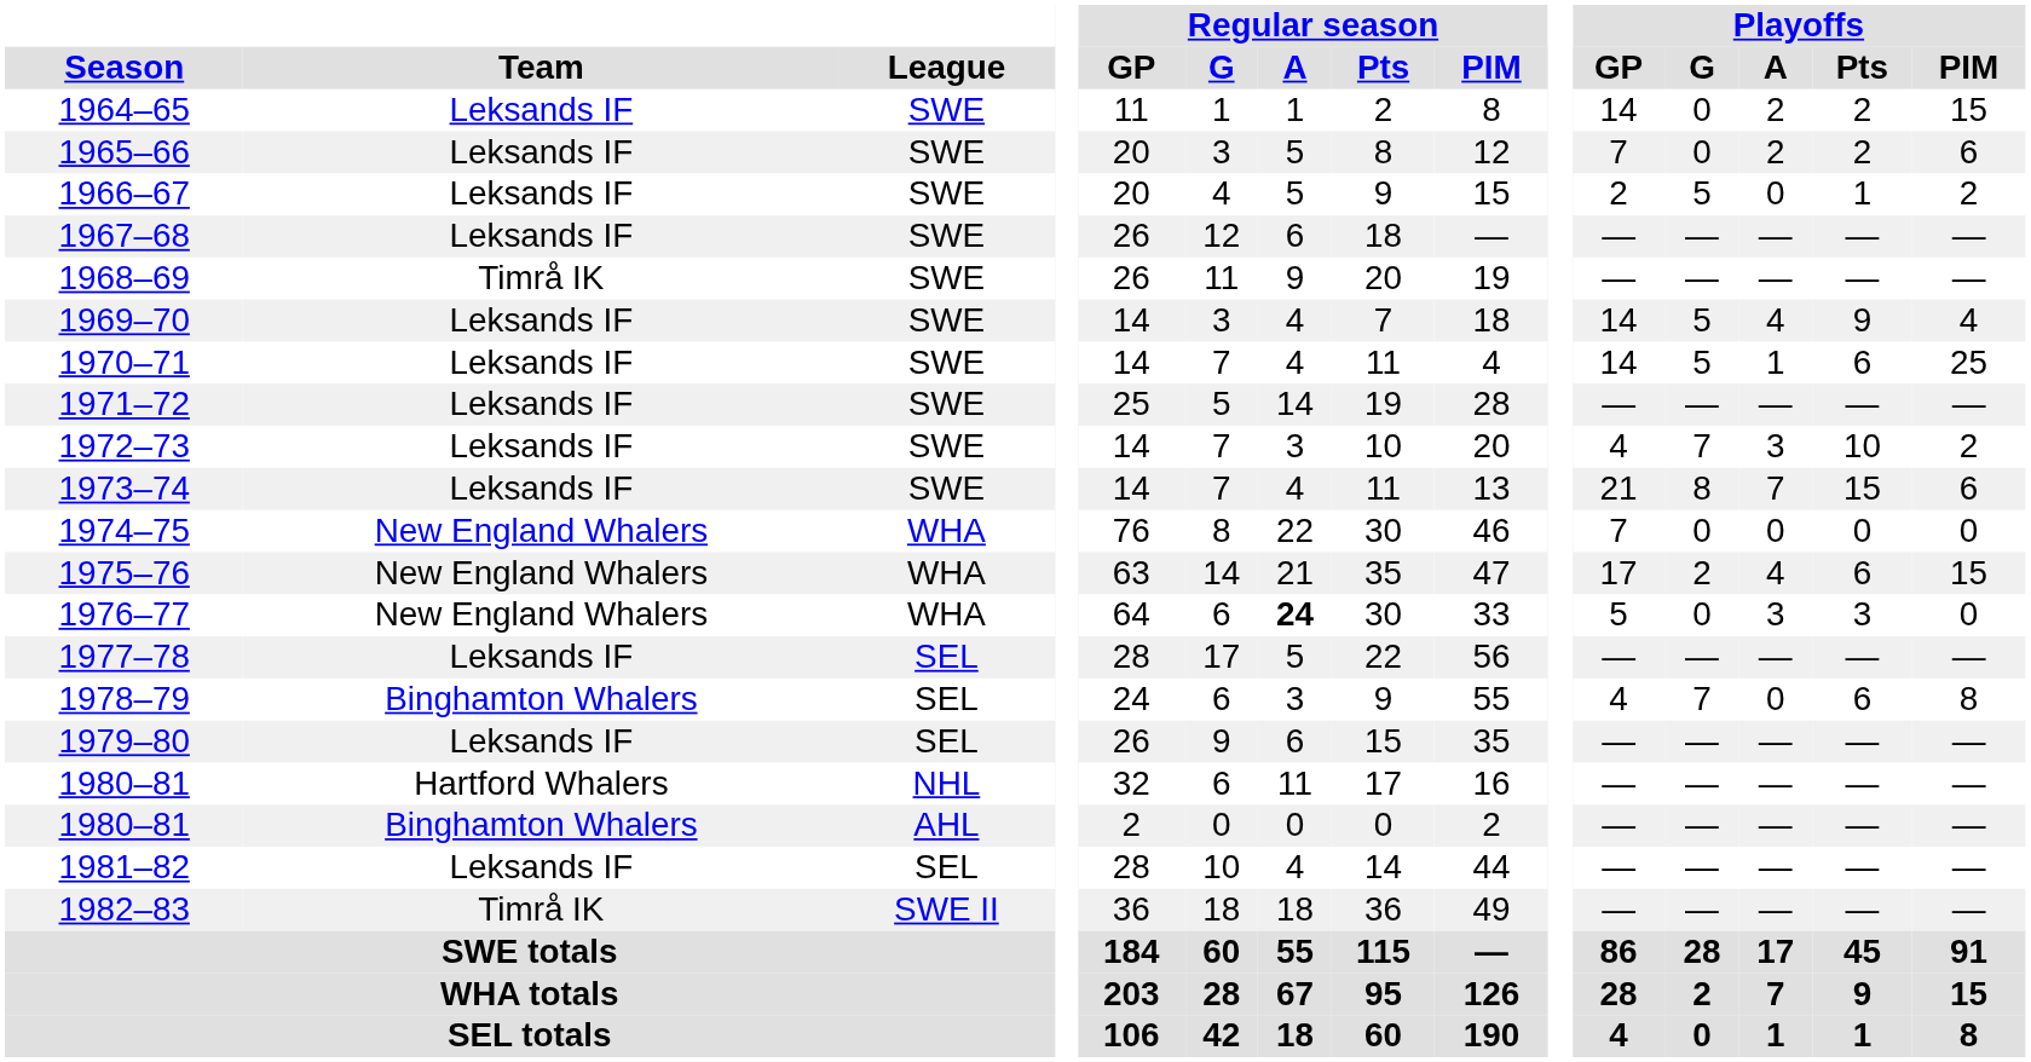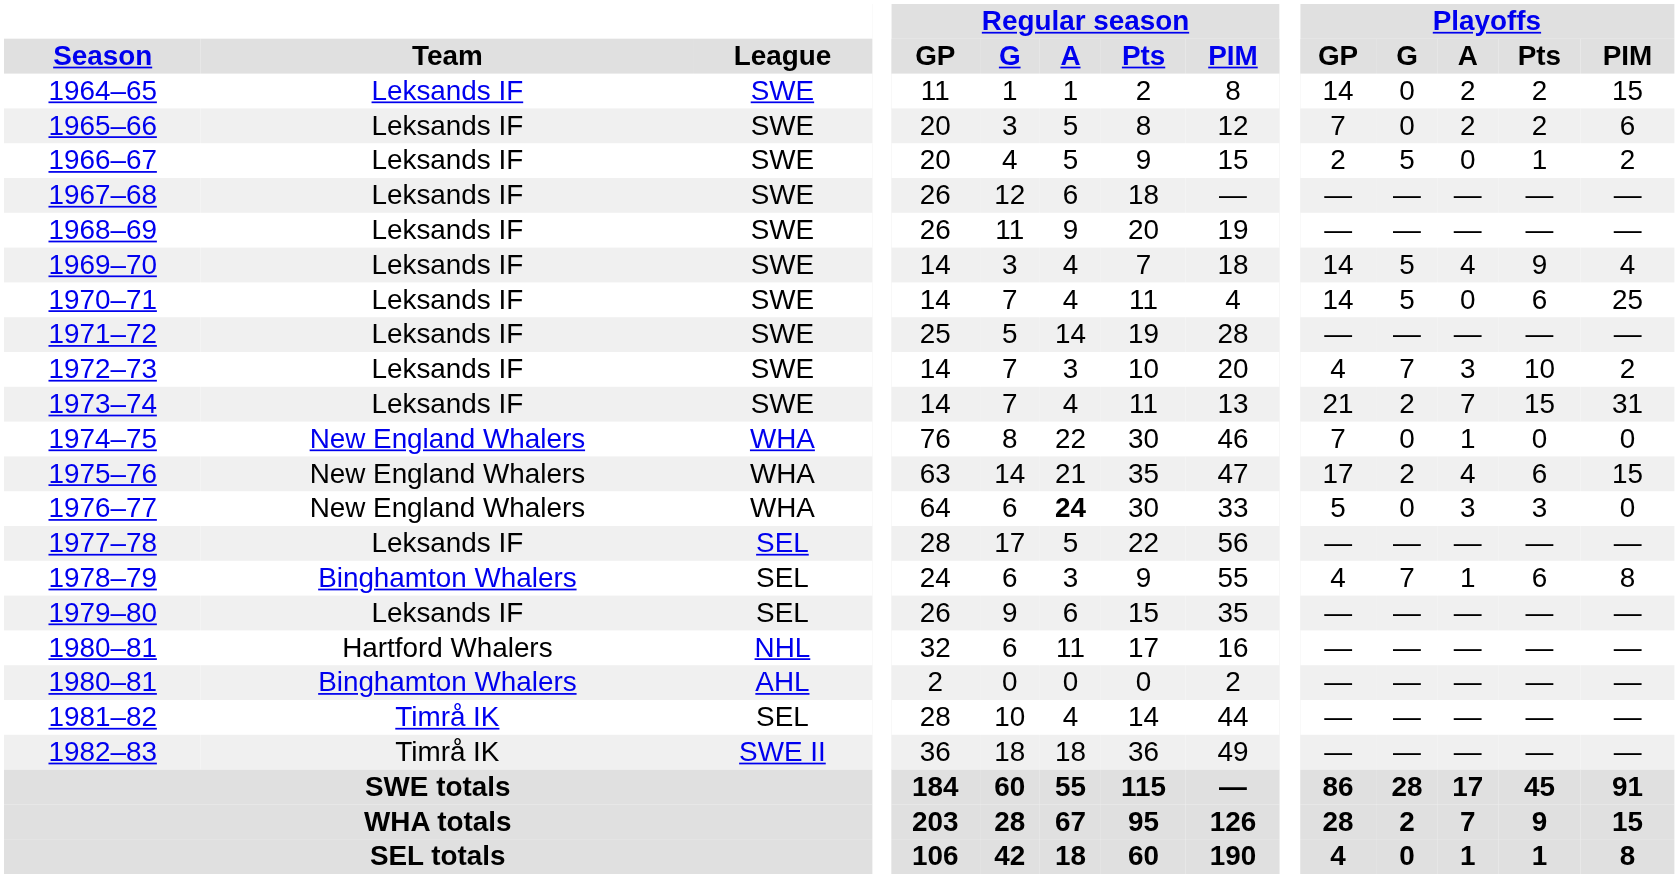1968–69 | Team: Timrå IK -> Leksands IF
1970–71 | Playoffs / A: 1 -> 0
1973–74 | Playoffs / G: 8 -> 2
1973–74 | Playoffs / PIM: 6 -> 31
1974–75 | Playoffs / A: 0 -> 1
1978–79 | Playoffs / A: 0 -> 1
1981–82 | Team: Leksands IF -> Timrå IK
